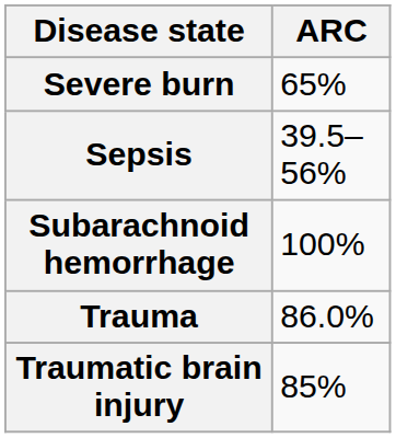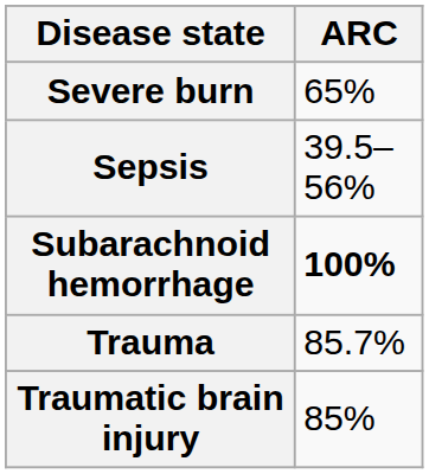Subarachnoid hemorrhage | ARC: normal -> bold
Trauma | ARC: 86.0% -> 85.7%
